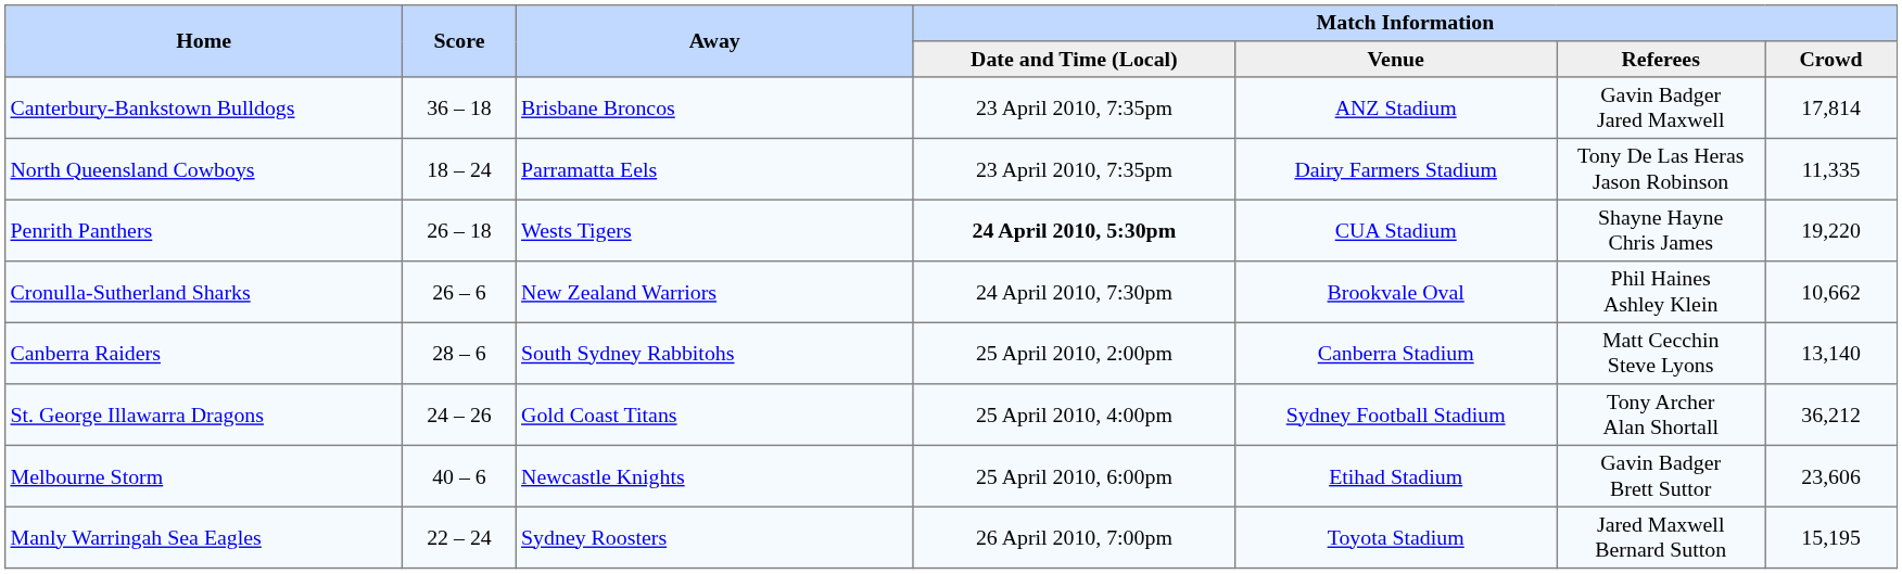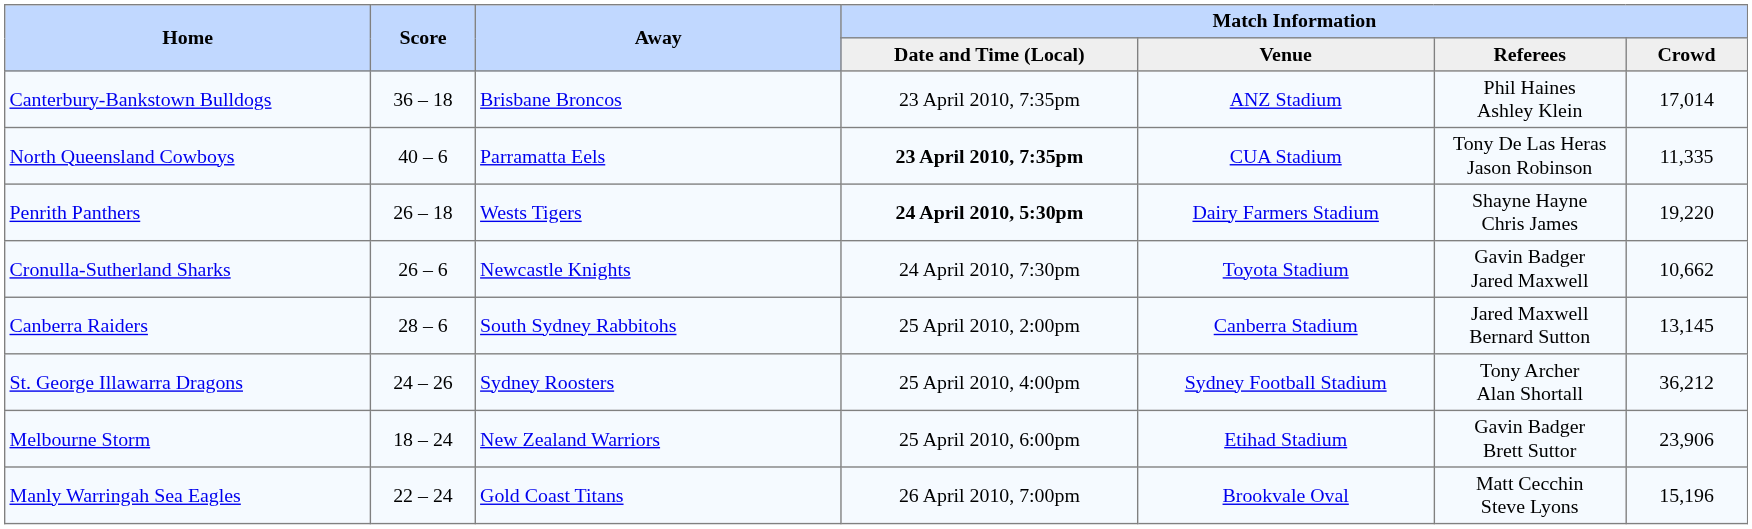Canterbury-Bankstown Bulldogs | Match Information / Referees: Gavin Badger Jared Maxwell -> Phil Haines Ashley Klein
Canterbury-Bankstown Bulldogs | Match Information / Crowd: 17,814 -> 17,014
North Queensland Cowboys | Score: 18 – 24 -> 40 – 6
North Queensland Cowboys | Match Information / Date and Time (Local): normal -> bold
North Queensland Cowboys | Match Information / Venue: Dairy Farmers Stadium -> CUA Stadium
Penrith Panthers | Match Information / Venue: CUA Stadium -> Dairy Farmers Stadium
Cronulla-Sutherland Sharks | Away: New Zealand Warriors -> Newcastle Knights
Cronulla-Sutherland Sharks | Match Information / Venue: Brookvale Oval -> Toyota Stadium
Cronulla-Sutherland Sharks | Match Information / Referees: Phil Haines Ashley Klein -> Gavin Badger Jared Maxwell
Canberra Raiders | Match Information / Referees: Matt Cecchin Steve Lyons -> Jared Maxwell Bernard Sutton
Canberra Raiders | Match Information / Crowd: 13,140 -> 13,145
St. George Illawarra Dragons | Away: Gold Coast Titans -> Sydney Roosters
Melbourne Storm | Score: 40 – 6 -> 18 – 24
Melbourne Storm | Away: Newcastle Knights -> New Zealand Warriors
Melbourne Storm | Match Information / Crowd: 23,606 -> 23,906
Manly Warringah Sea Eagles | Away: Sydney Roosters -> Gold Coast Titans
Manly Warringah Sea Eagles | Match Information / Venue: Toyota Stadium -> Brookvale Oval
Manly Warringah Sea Eagles | Match Information / Referees: Jared Maxwell Bernard Sutton -> Matt Cecchin Steve Lyons
Manly Warringah Sea Eagles | Match Information / Crowd: 15,195 -> 15,196
